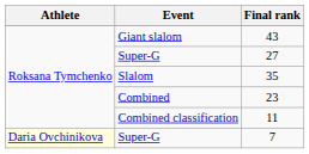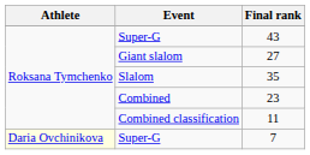43 | Event: Giant slalom -> Super-G
27 | Event: Super-G -> Giant slalom
